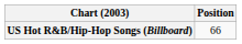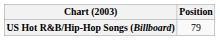US Hot R&B/Hip-Hop Songs (Billboard) | Position: 66 -> 79
